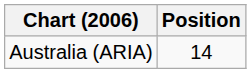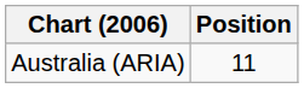Australia (ARIA) | Position: 14 -> 11
